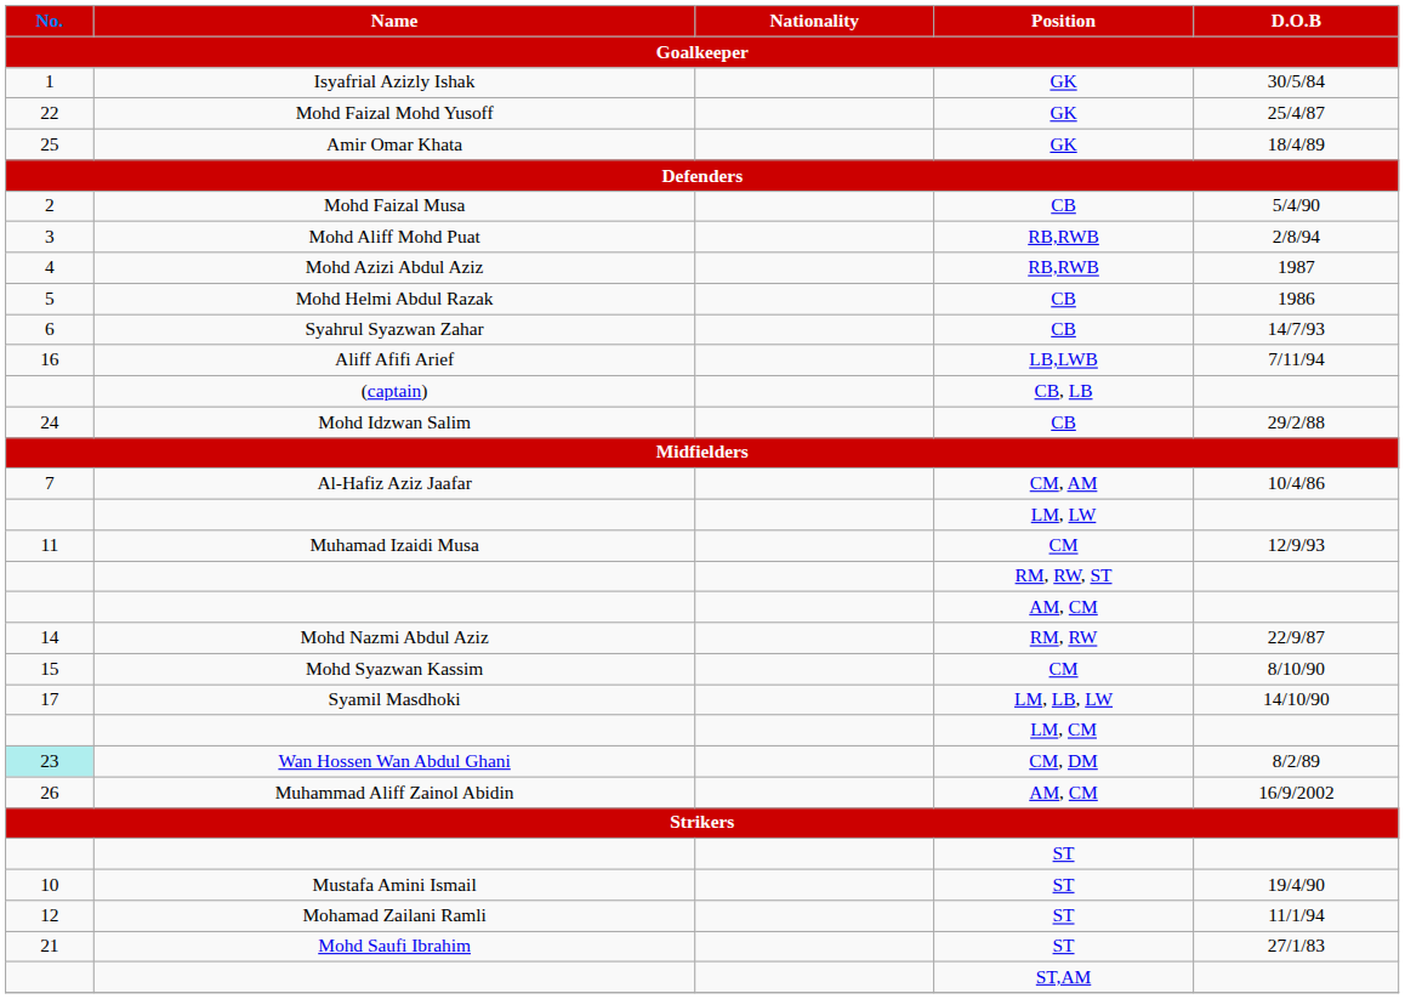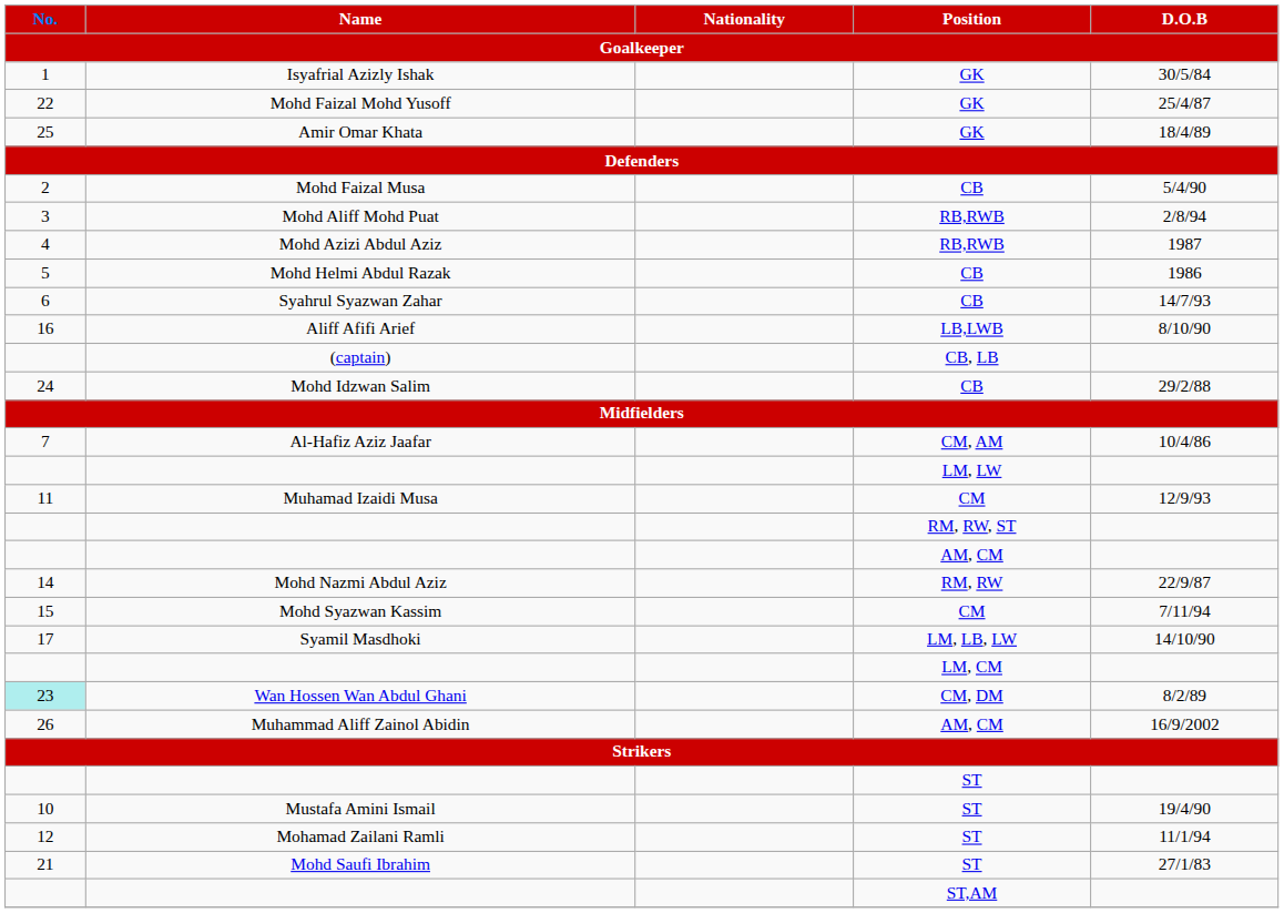Aliff Afifi Arief | D.O.B: 7/11/94 -> 8/10/90
Mohd Syazwan Kassim | D.O.B: 8/10/90 -> 7/11/94
